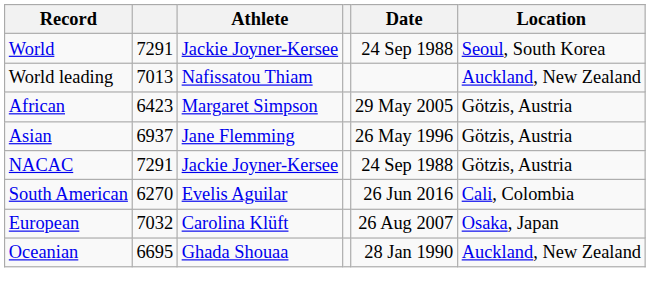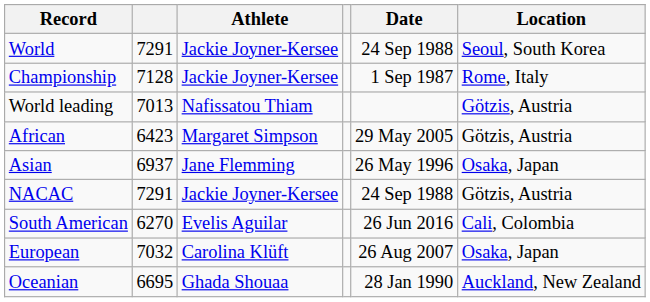+ row: Championship | 7128 | Jackie Joyner-Kersee | 1 Sep 1987 | Rome, Italy
World leading | Location: Auckland, New Zealand -> Götzis, Austria
Asian | Location: Götzis, Austria -> Osaka, Japan
